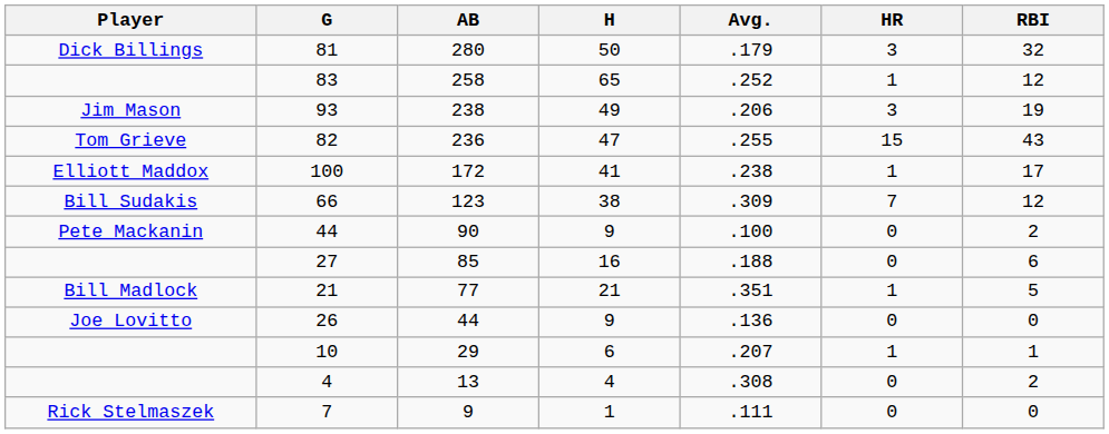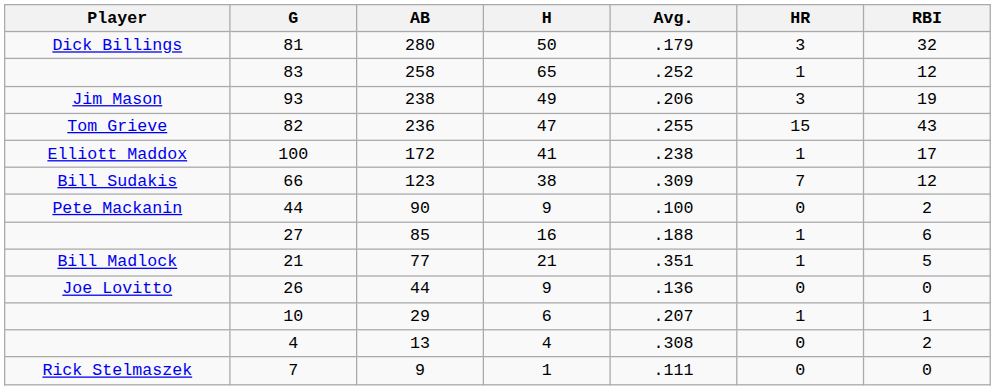27 | HR: 0 -> 1
